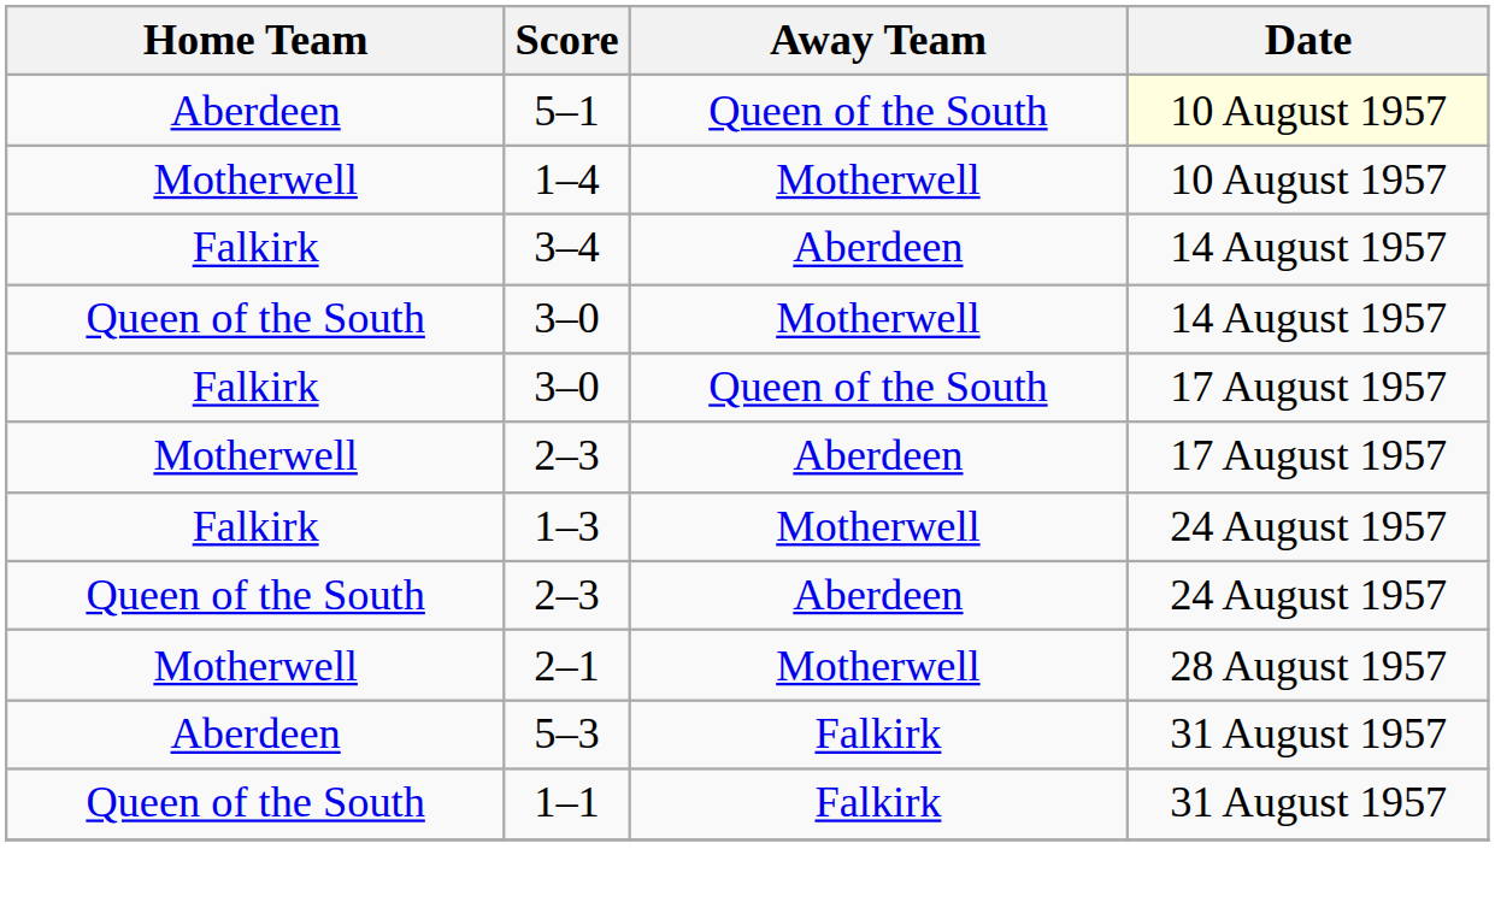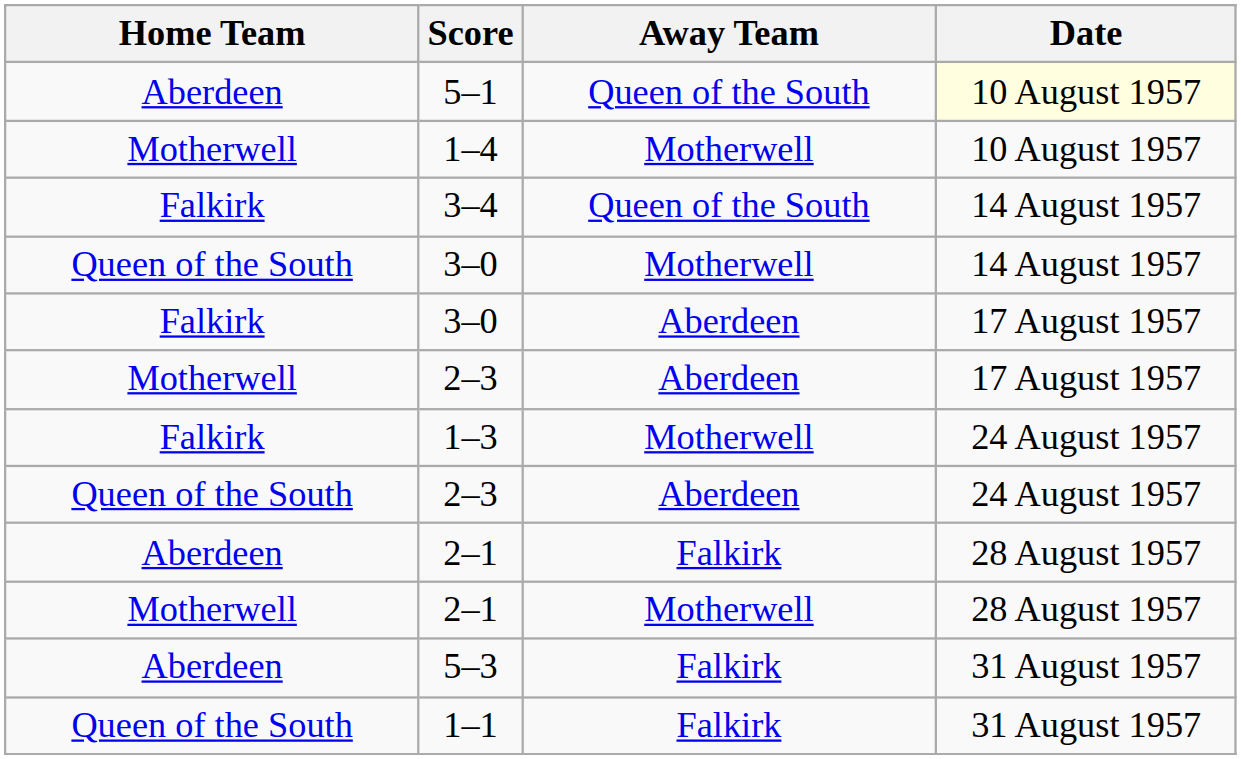3–4 | Away Team: Aberdeen -> Queen of the South
Falkirk / 3–0 | Away Team: Queen of the South -> Aberdeen
+ row: Aberdeen | 2–1 | Falkirk | 28 August 1957
